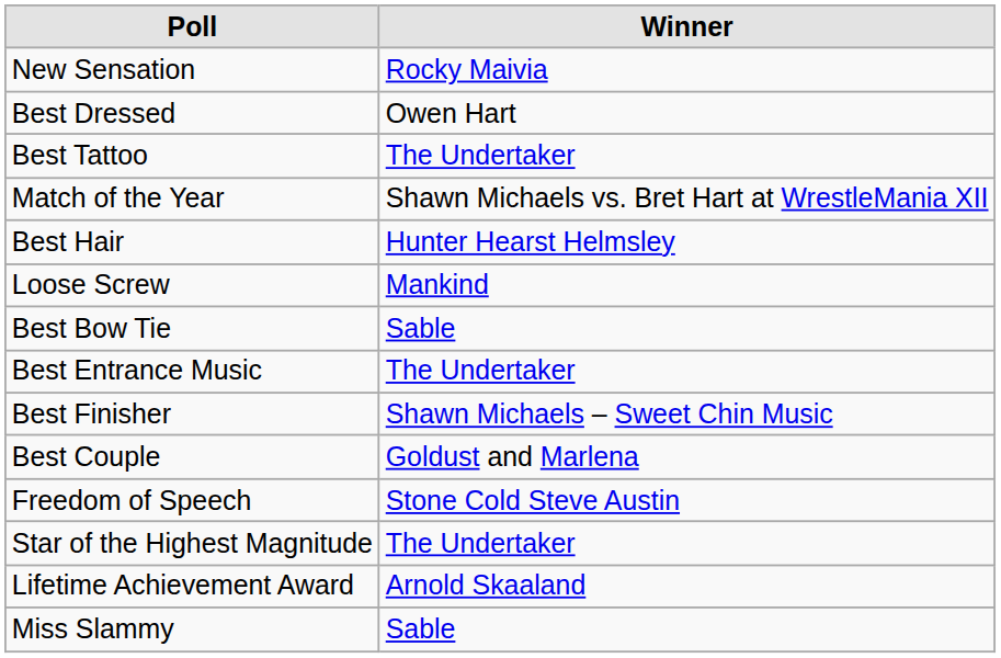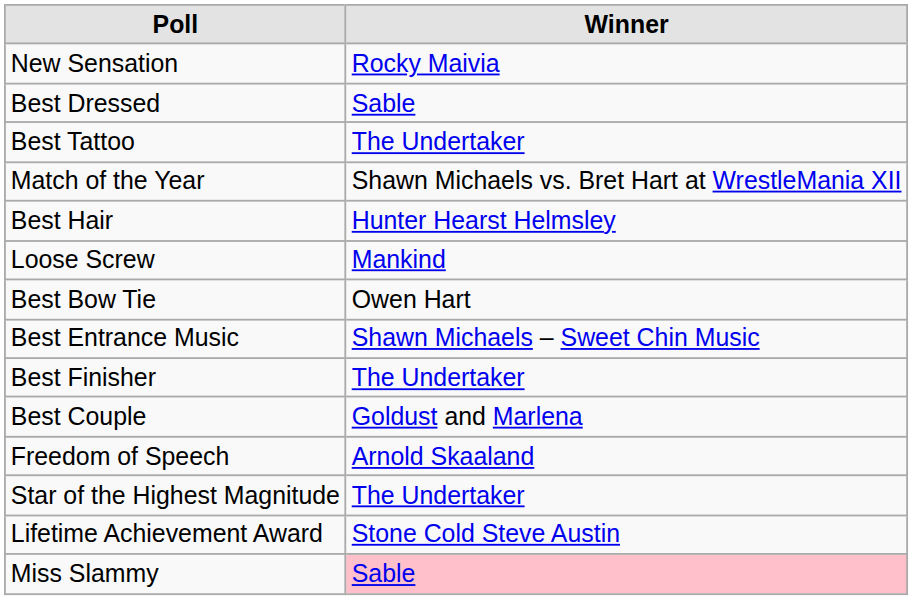Best Dressed | column 2: Owen Hart -> Sable
Best Bow Tie | column 2: Sable -> Owen Hart
Best Entrance Music | column 2: The Undertaker -> Shawn Michaels – Sweet Chin Music
Best Finisher | column 2: Shawn Michaels – Sweet Chin Music -> The Undertaker
Freedom of Speech | column 2: Stone Cold Steve Austin -> Arnold Skaaland
Lifetime Achievement Award | column 2: Arnold Skaaland -> Stone Cold Steve Austin
Miss Slammy | column 2: no background -> pink background
